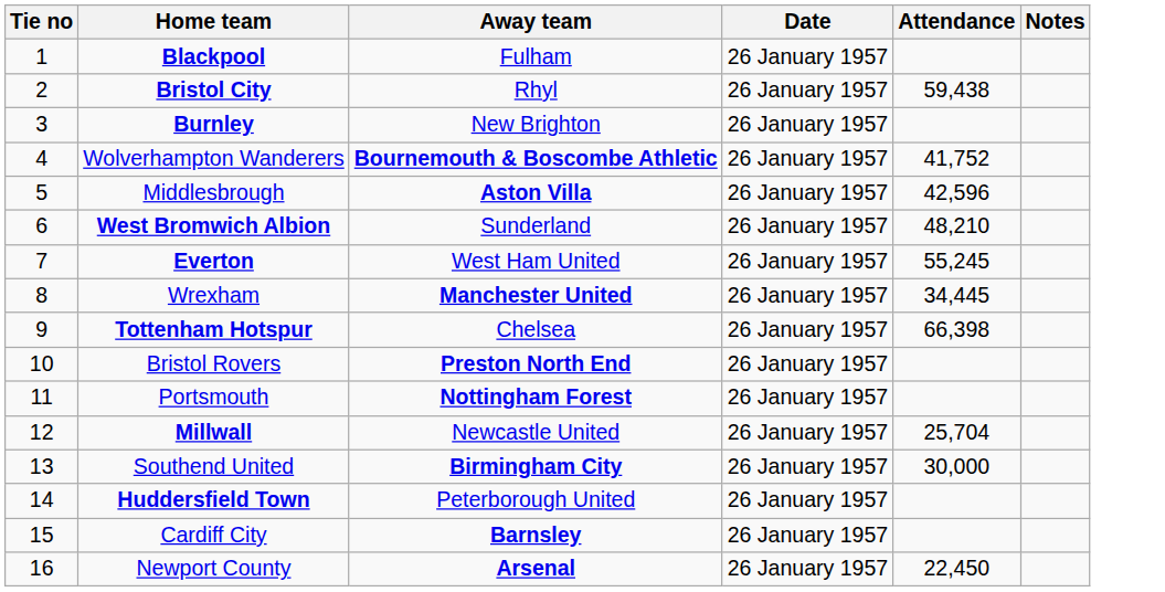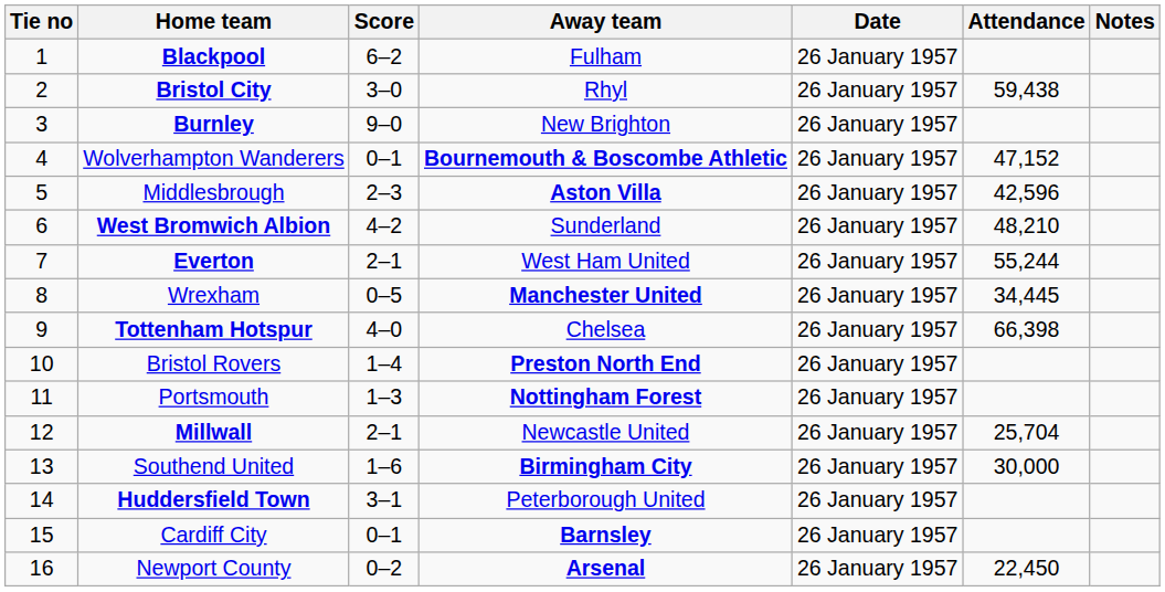+ column: Score | 6–2 | 3–0 | 9–0 | 0–1 | 2–3 | 4–2 | 2–1 | 0–5 | 4–0 | 1–4 | 1–3 | 2–1 | 1–6 | 3–1 | 0–1 | 0–2
Wolverhampton Wanderers | Attendance: 41,752 -> 47,152
Everton | Attendance: 55,245 -> 55,244
